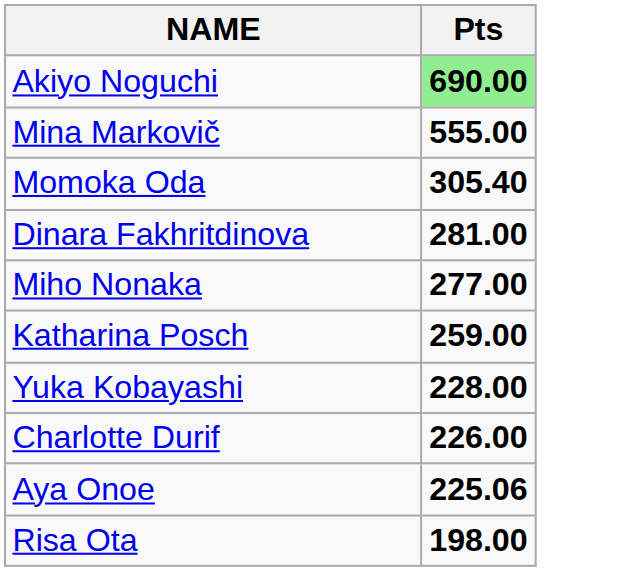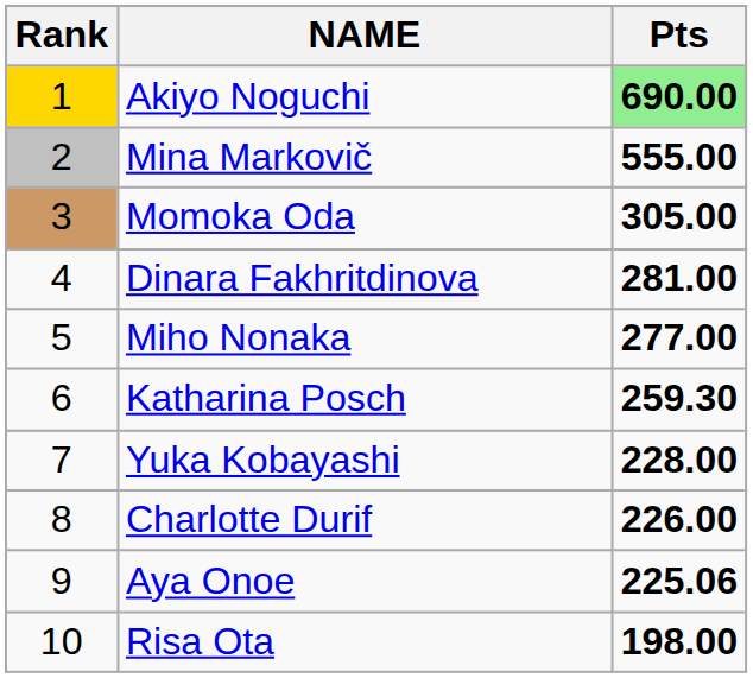+ column: Rank | 1 | 2 | 3 | 4 | 5 | 6 | 7 | 8 | 9 | 10
Momoka Oda | Pts: 305.40 -> 305.00
Katharina Posch | Pts: 259.00 -> 259.30
